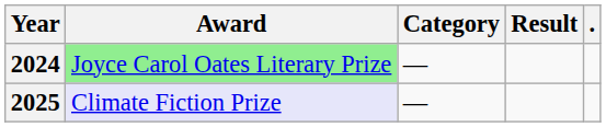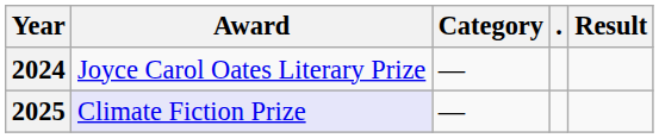columns swapped: Result <-> .
2024 | Award: lightgreen background -> no background
